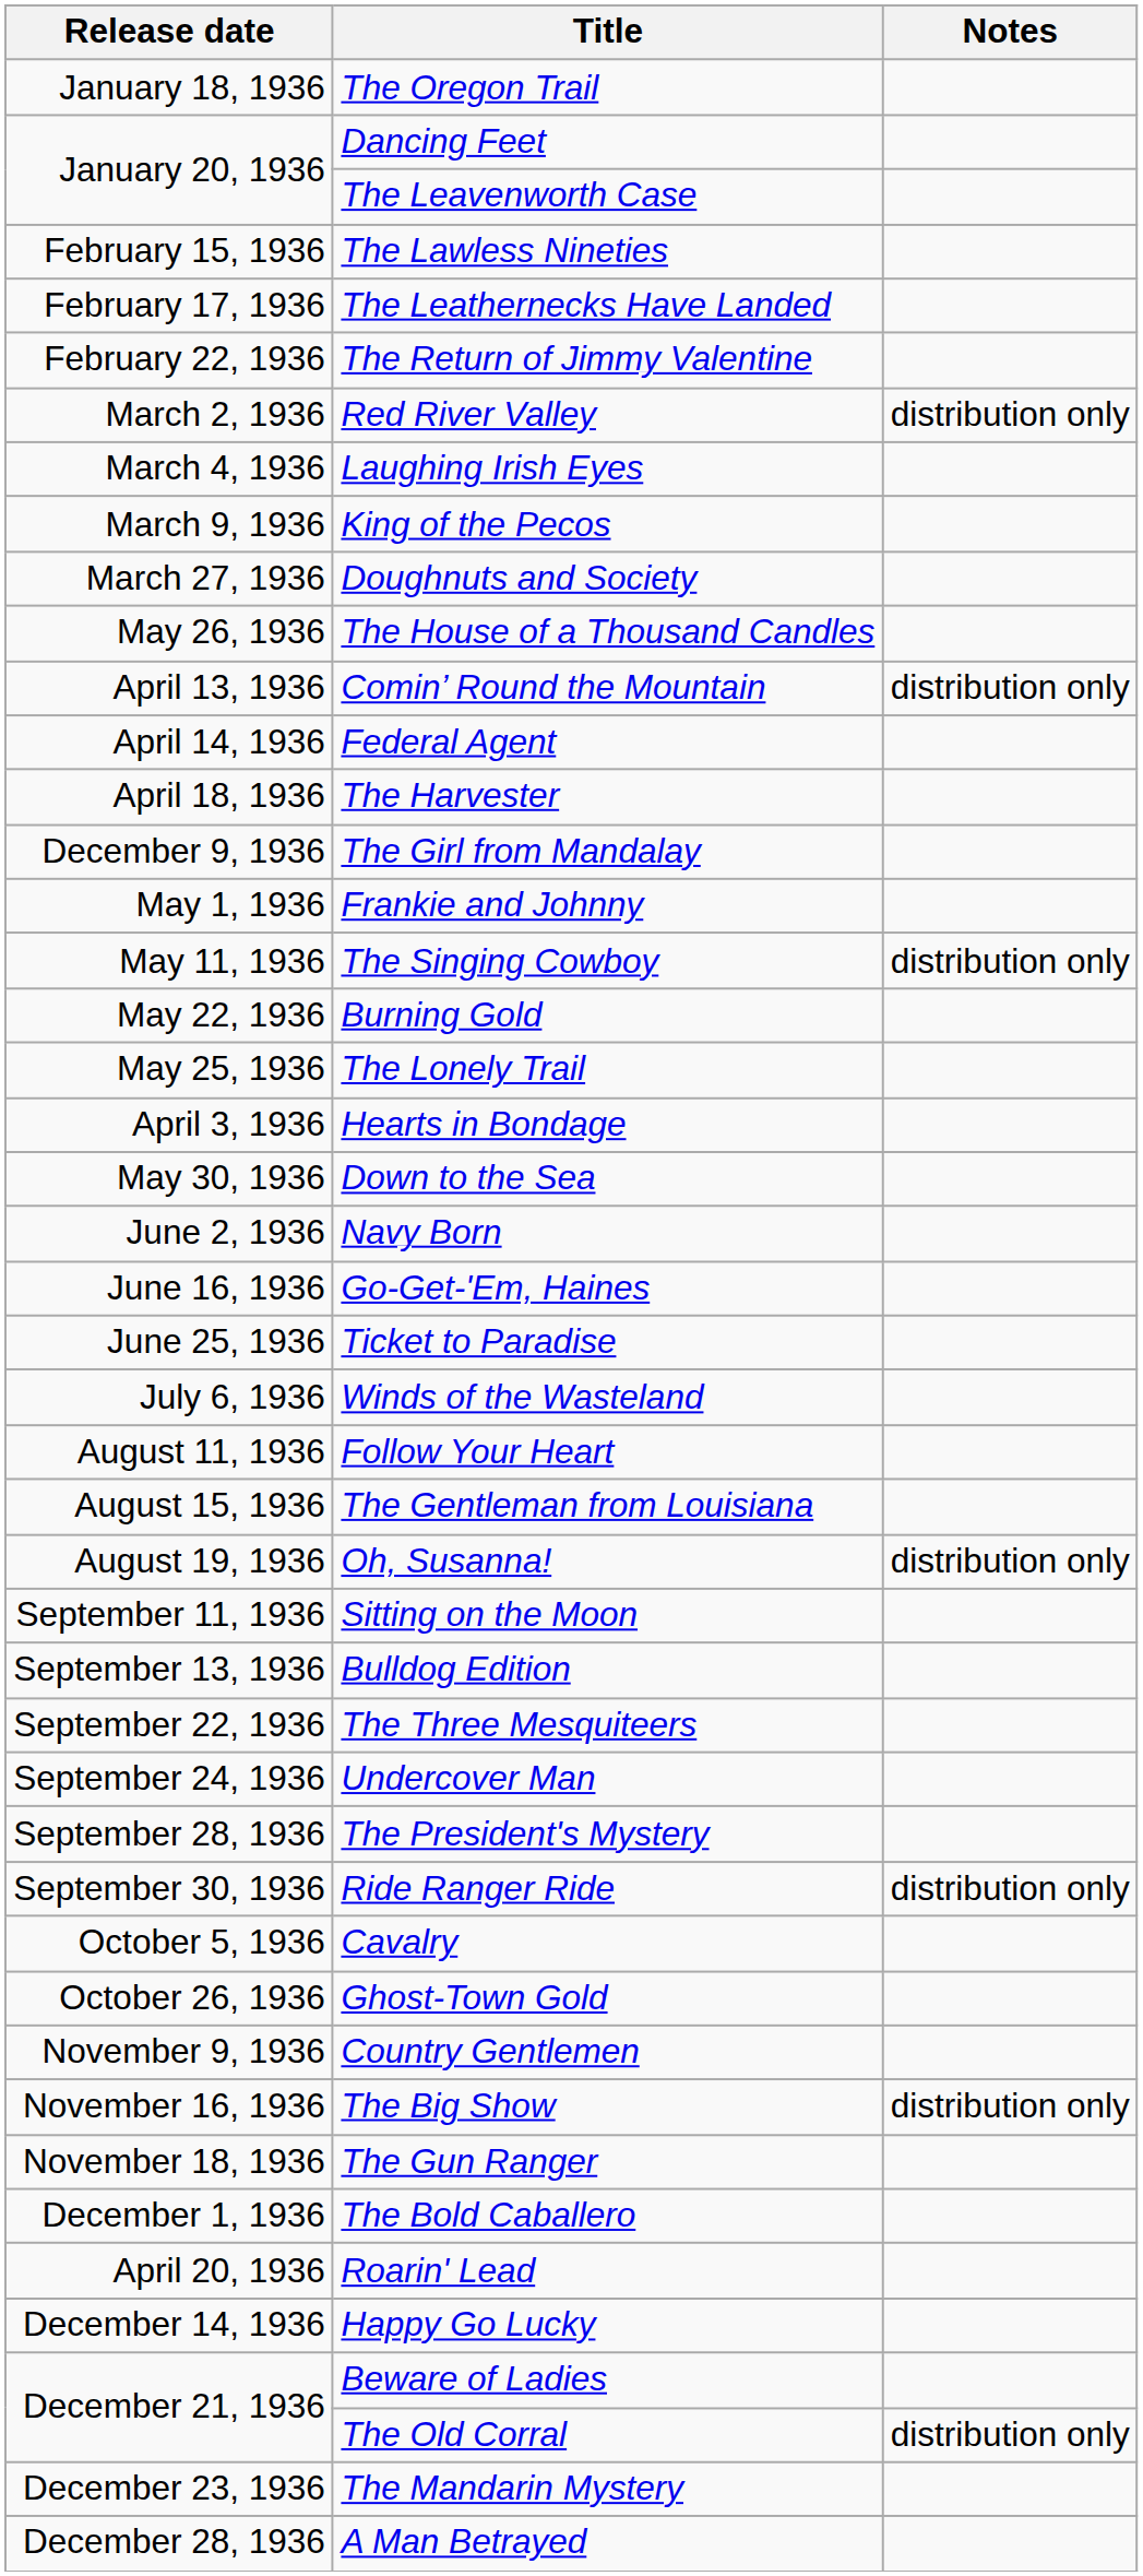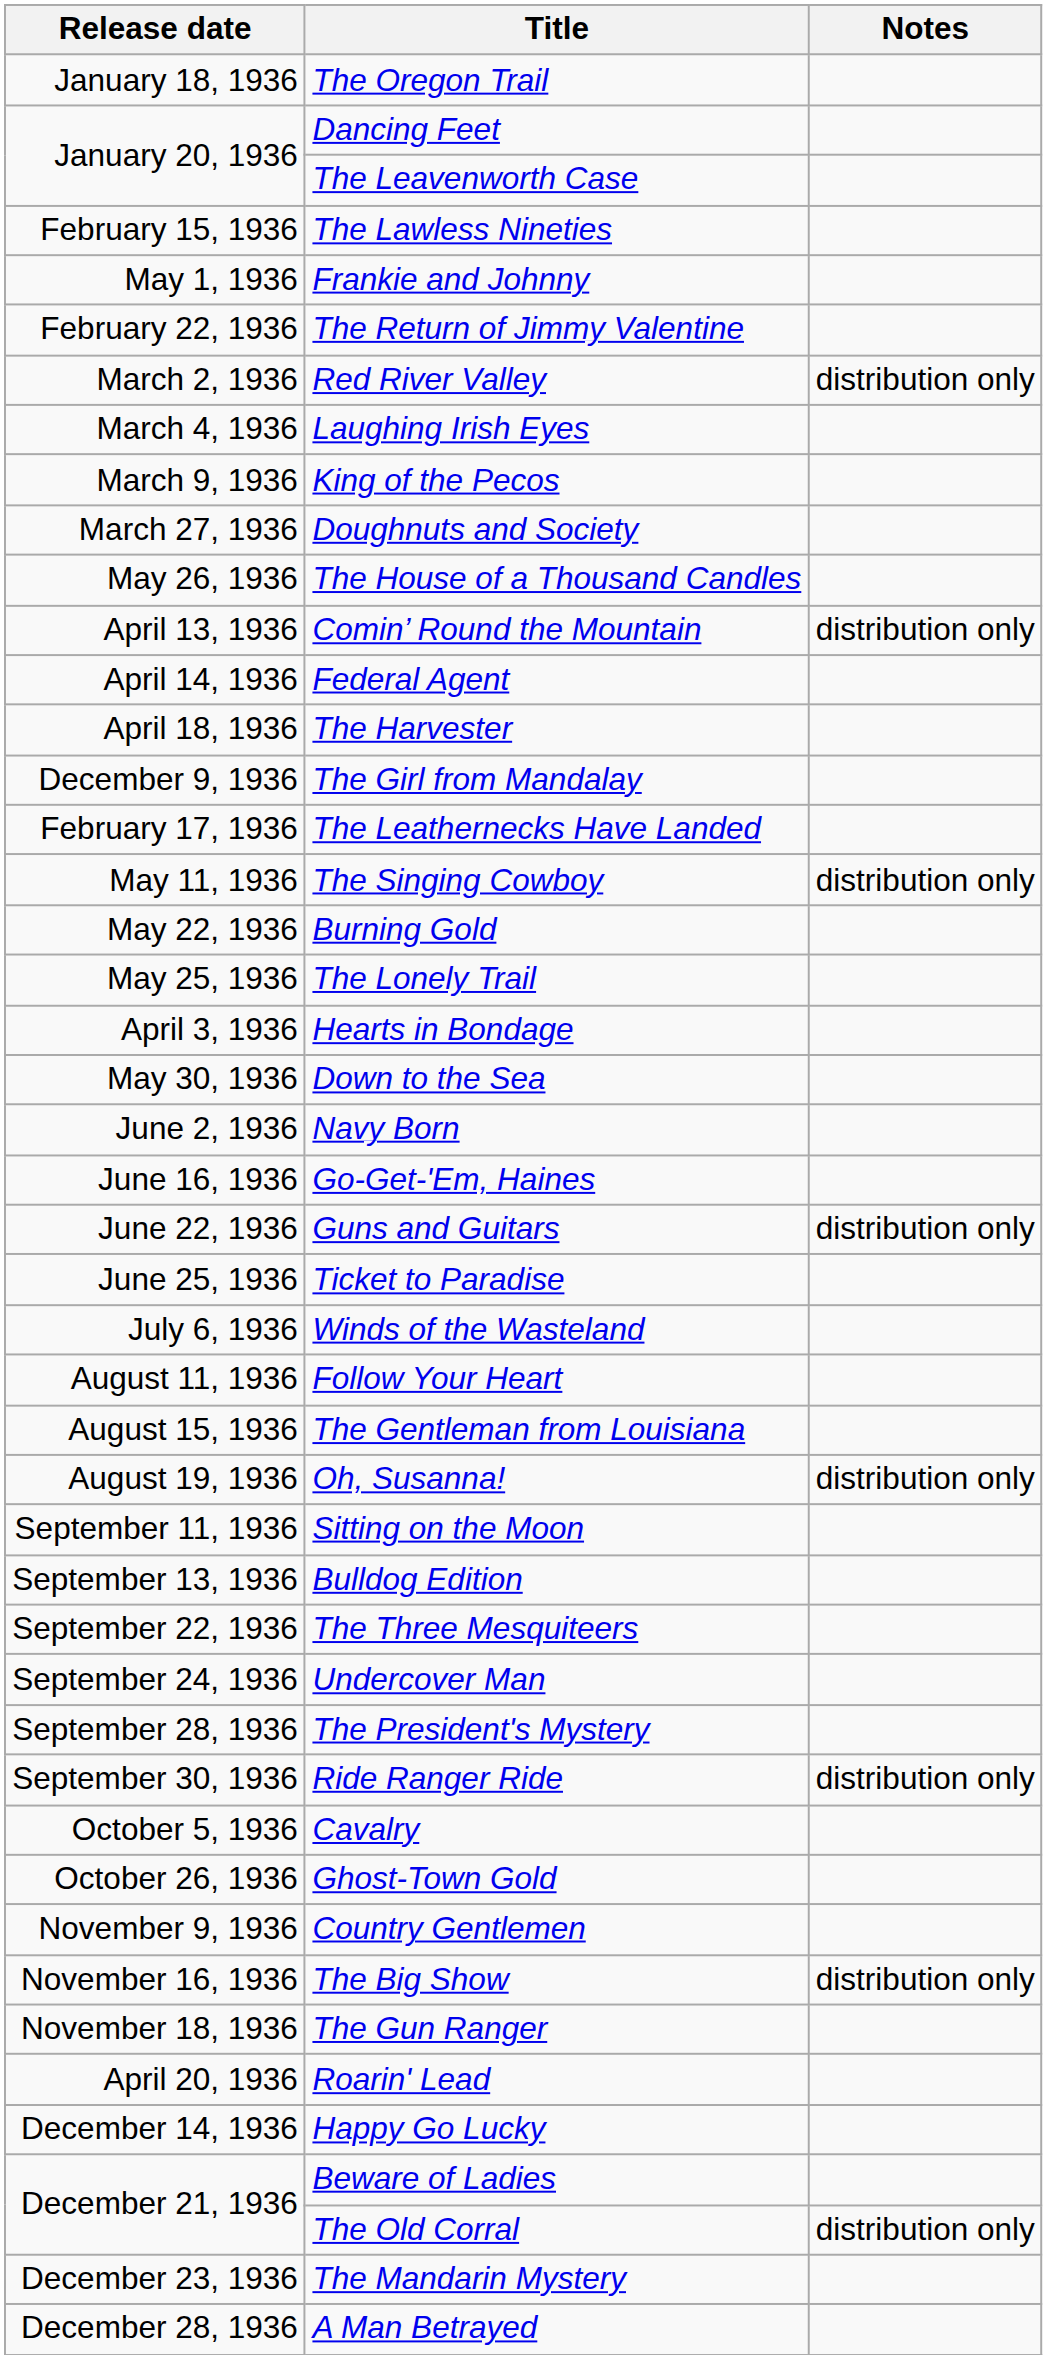rows swapped: The Leathernecks Have Landed <-> Frankie and Johnny
+ row: June 22, 1936 | Guns and Guitars | distribution only
- row: December 1, 1936 | The Bold Caballero
